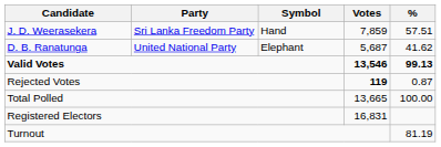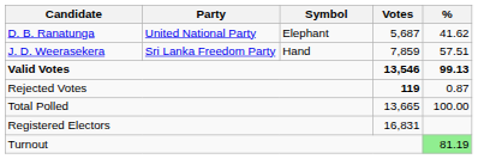rows swapped: J. D. Weerasekera <-> D. B. Ranatunga
Turnout | %: no background -> lightgreen background
